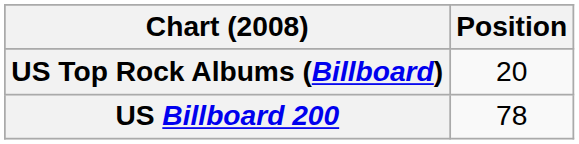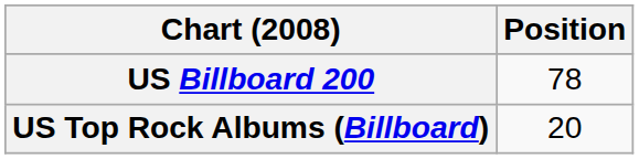rows swapped: US Billboard 200 <-> US Top Rock Albums (Billboard)
